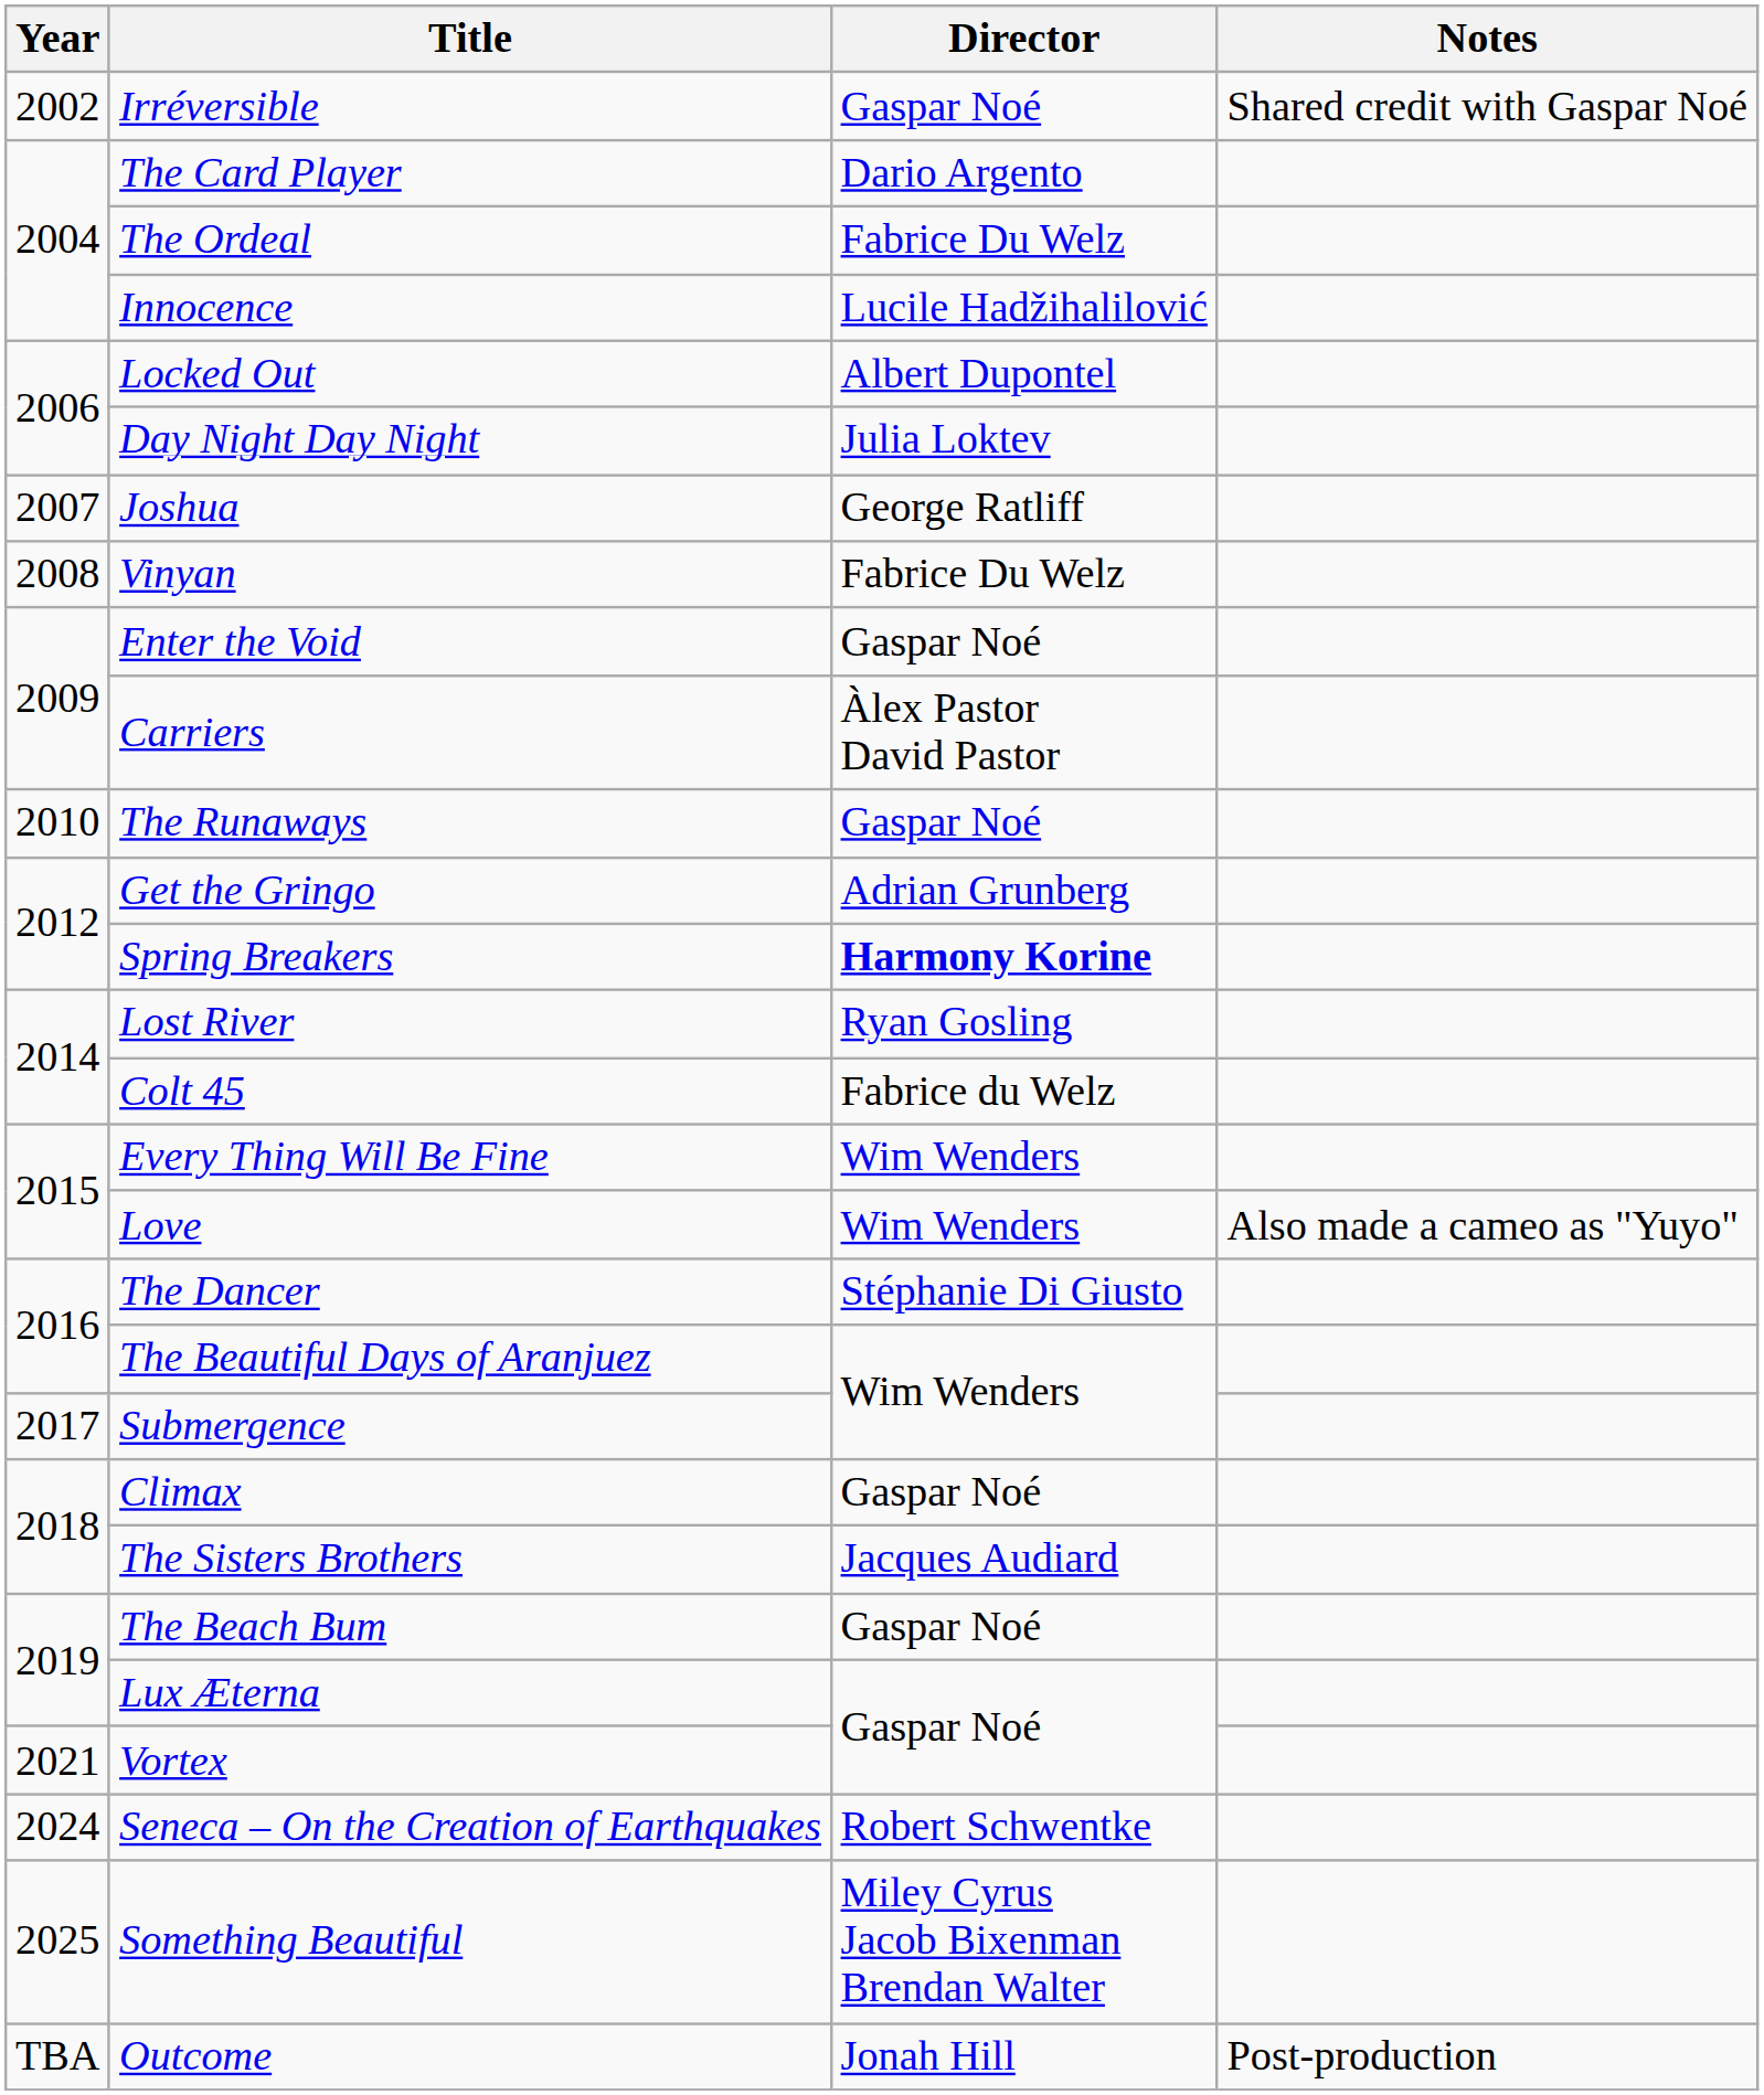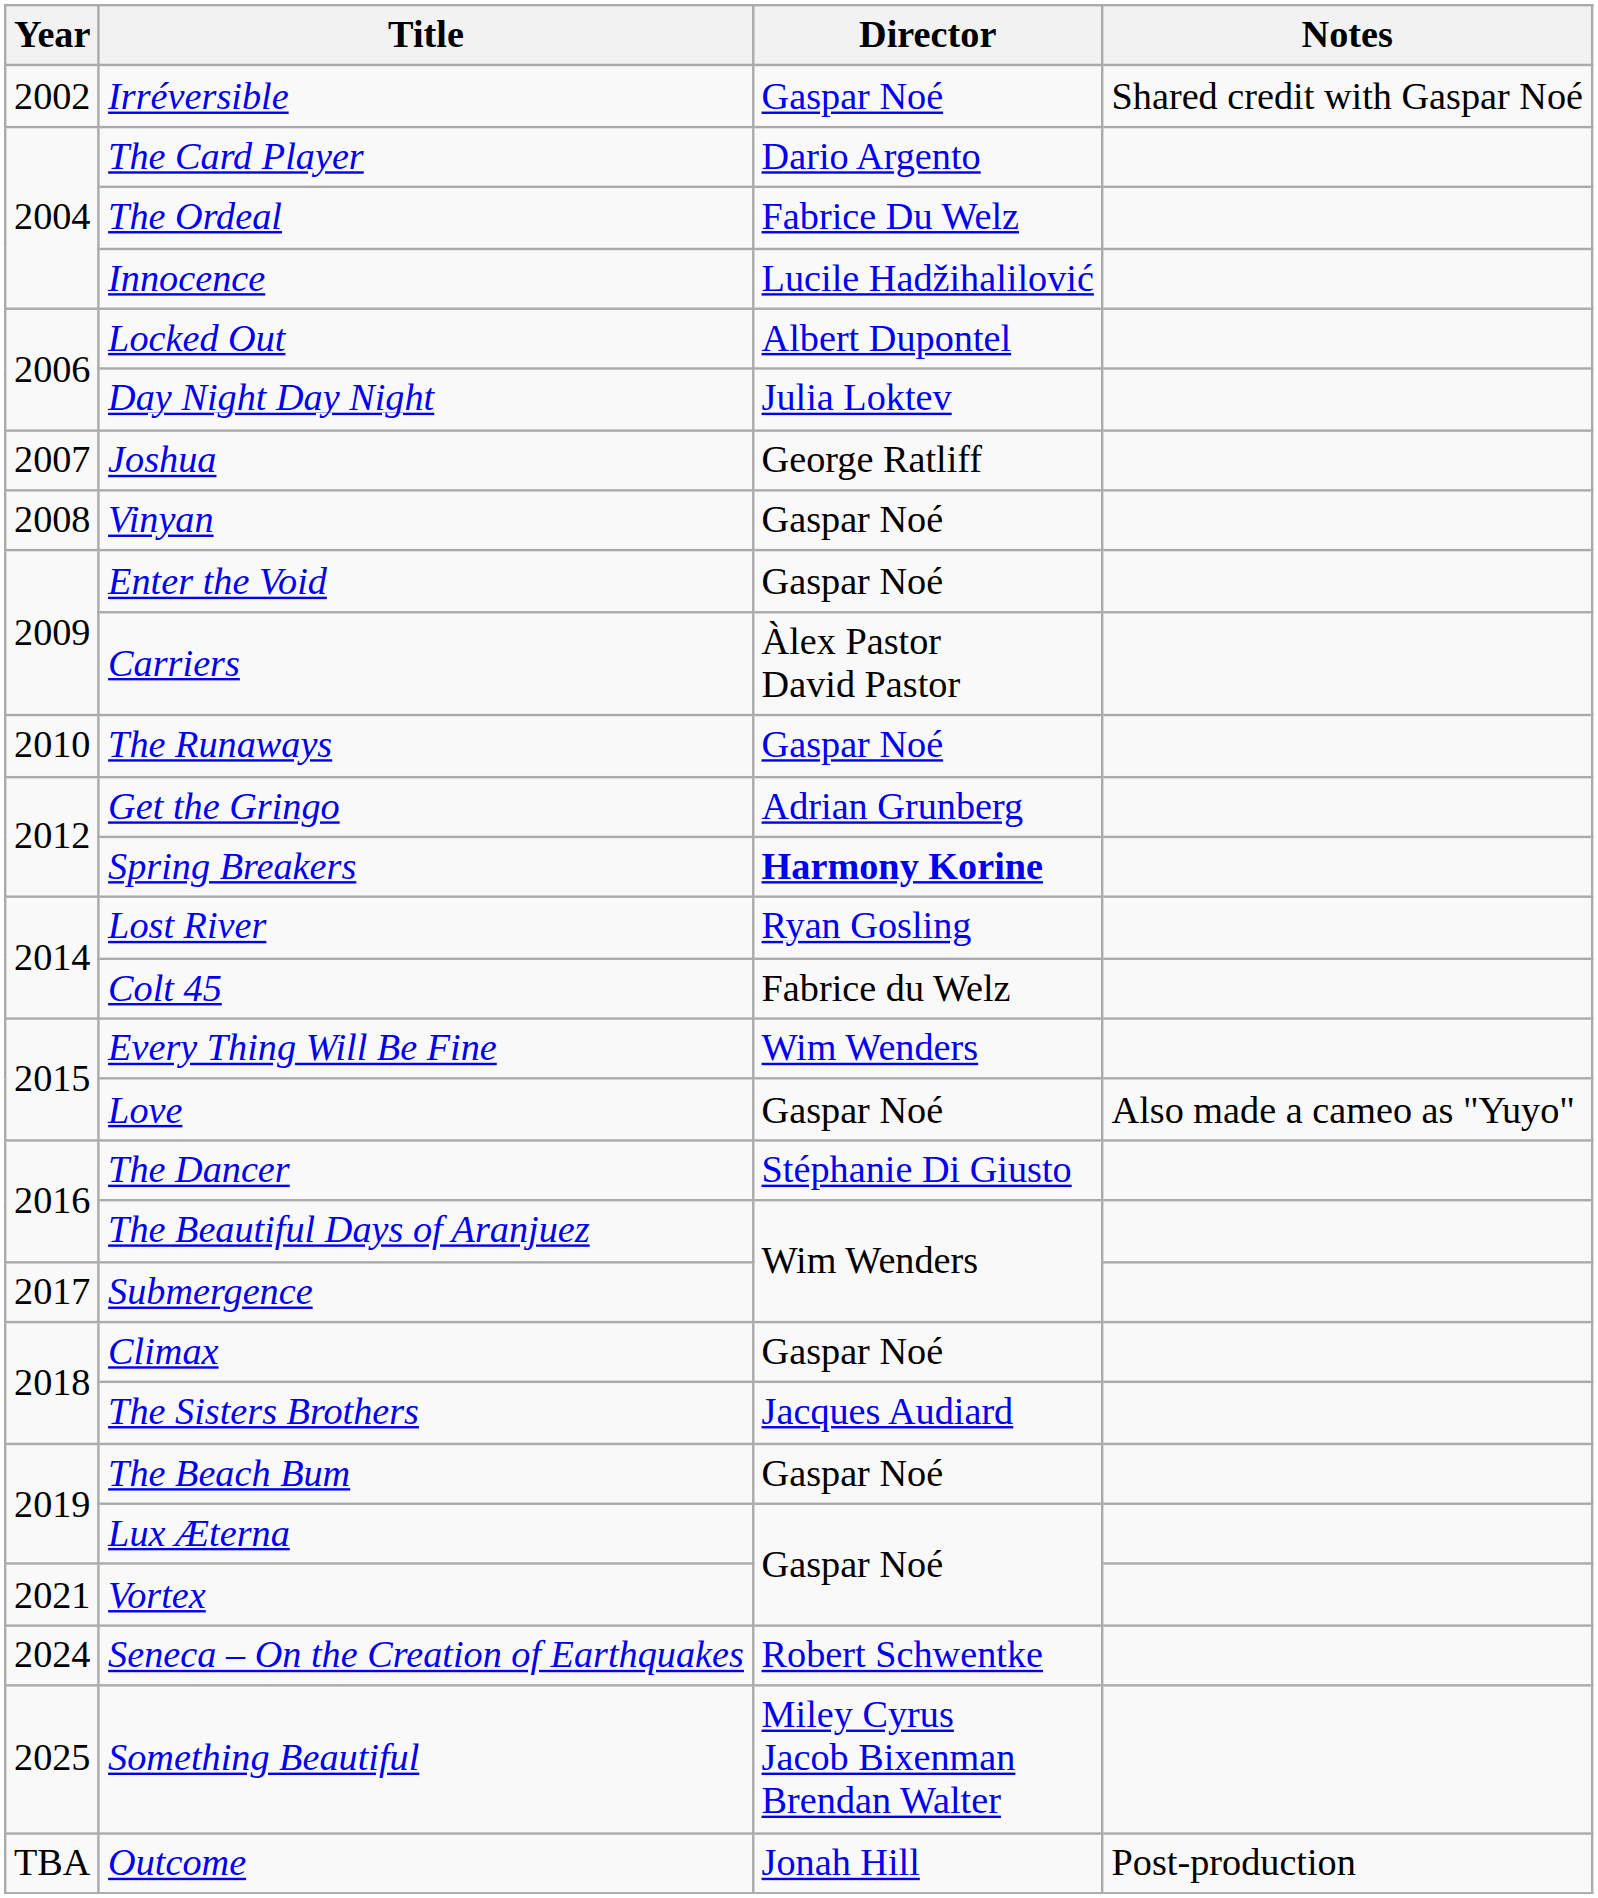Vinyan | Director: Fabrice Du Welz -> Gaspar Noé
Love | Director: Wim Wenders -> Gaspar Noé
